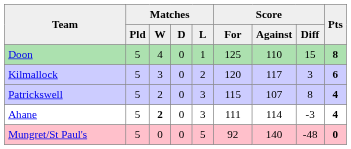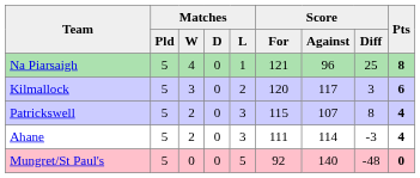- row: Doon | 5 | 4 | 0 | 1 | 125 | 110 | 15 | 8
+ row: Na Piarsaigh | 5 | 4 | 0 | 1 | 121 | 96 | 25 | 8
Ahane | Matches / W: bold -> normal
